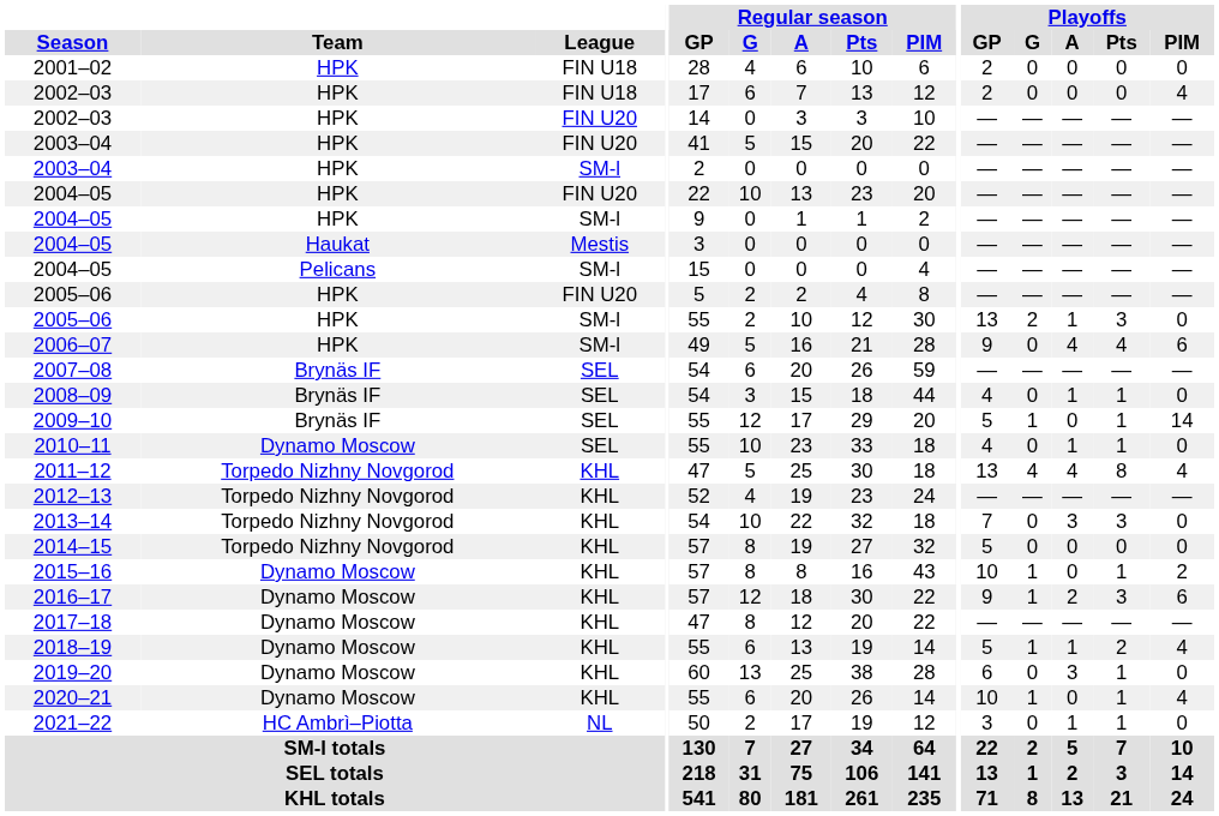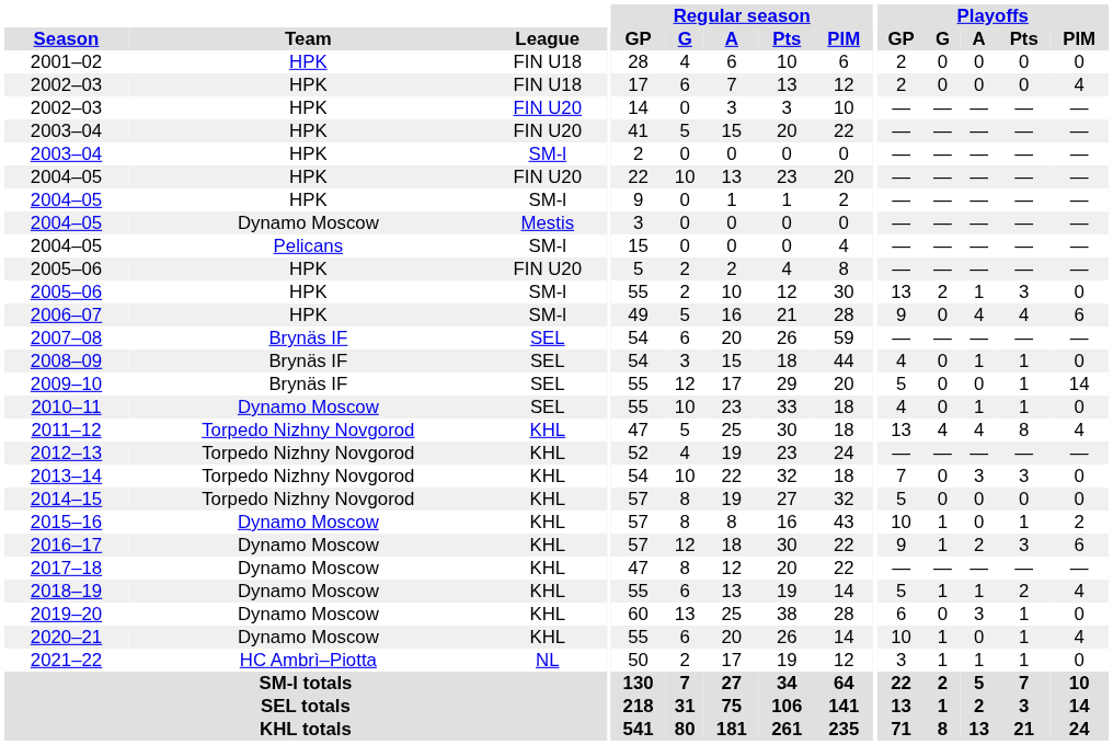2004–05 / Mestis | Team: Haukat -> Dynamo Moscow
2009–10 | Playoffs / G: 1 -> 0
2021–22 | Playoffs / G: 0 -> 1
